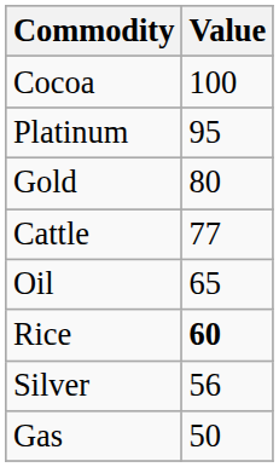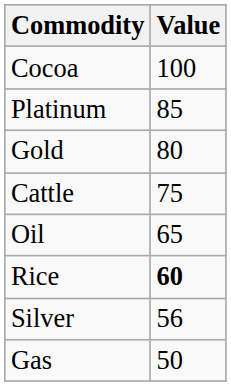Platinum | Value: 95 -> 85
Cattle | Value: 77 -> 75
